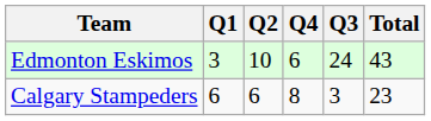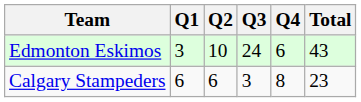columns swapped: Q3 <-> Q4
